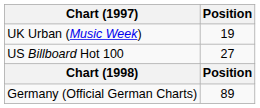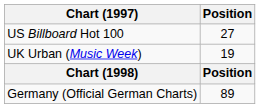rows swapped: UK Urban (Music Week) <-> US Billboard Hot 100
